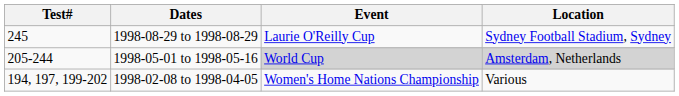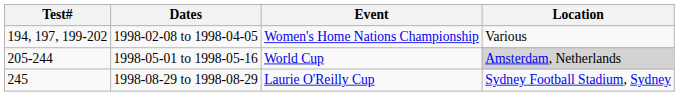rows swapped: 1998-02-08 to 1998-04-05 <-> 1998-08-29 to 1998-08-29
1998-05-01 to 1998-05-16 | Event: lightgrey background -> no background
